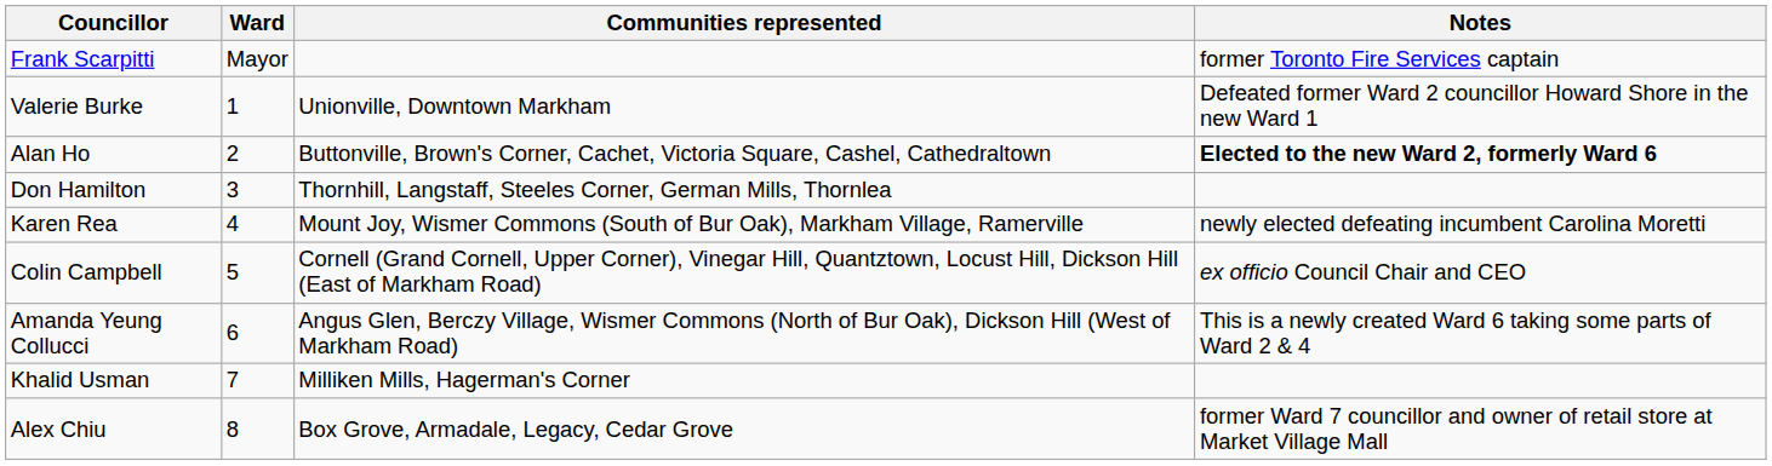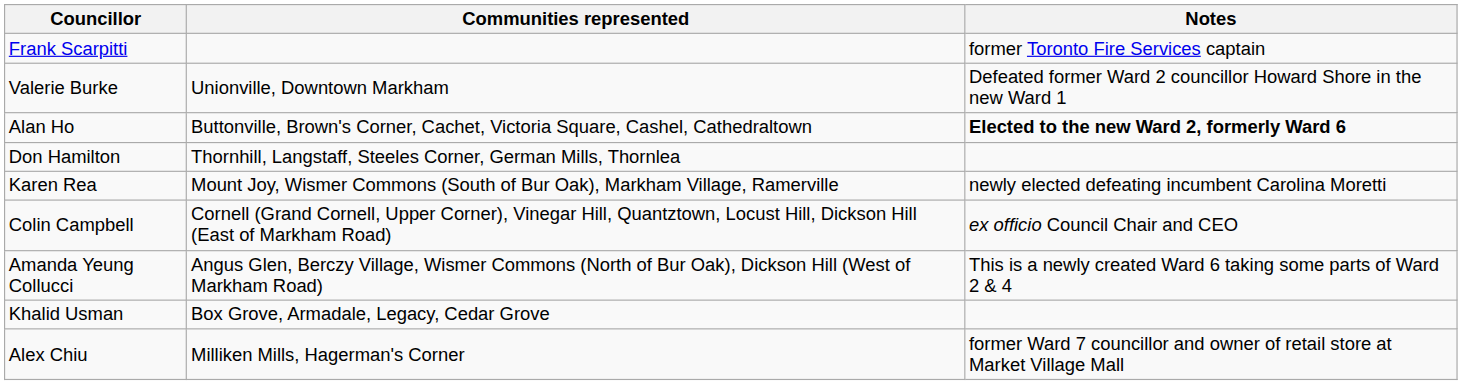- column: Ward | Mayor | 1 | 2 | 3 | 4 | 5 | 6 | 7 | 8
Khalid Usman | Communities represented: Milliken Mills, Hagerman's Corner -> Box Grove, Armadale, Legacy, Cedar Grove
Alex Chiu | Communities represented: Box Grove, Armadale, Legacy, Cedar Grove -> Milliken Mills, Hagerman's Corner
